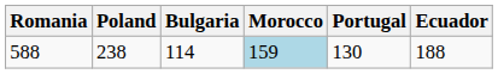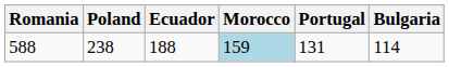columns swapped: Ecuador <-> Bulgaria
588 | Portugal: 130 -> 131
